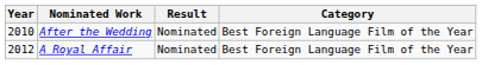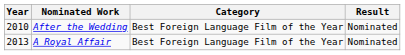columns swapped: Category <-> Result
A Royal Affair | Year: 2012 -> 2013
